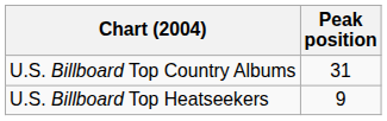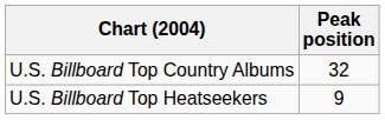U.S. Billboard Top Country Albums | Peak position: 31 -> 32
